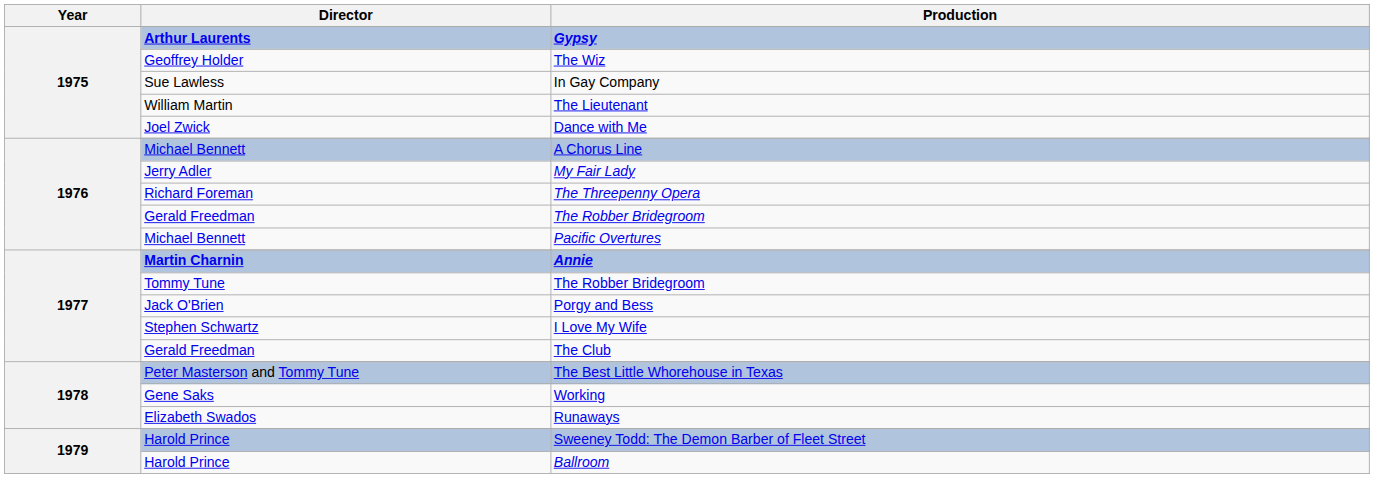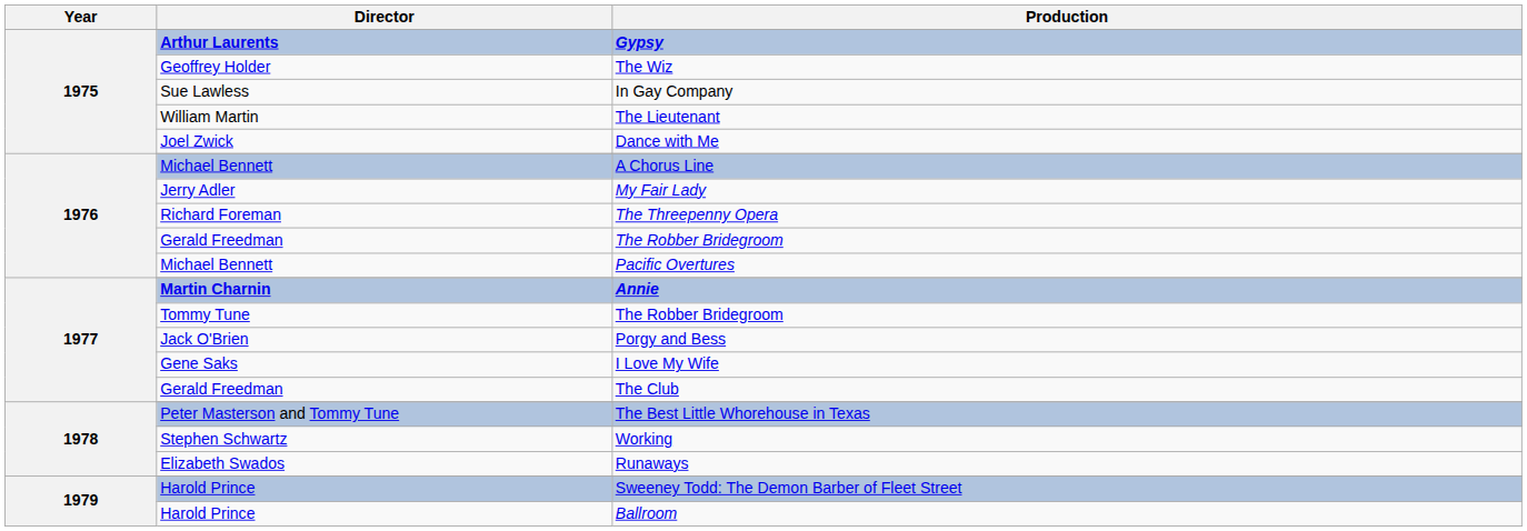I Love My Wife | Director: Stephen Schwartz -> Gene Saks
Working | Director: Gene Saks -> Stephen Schwartz
